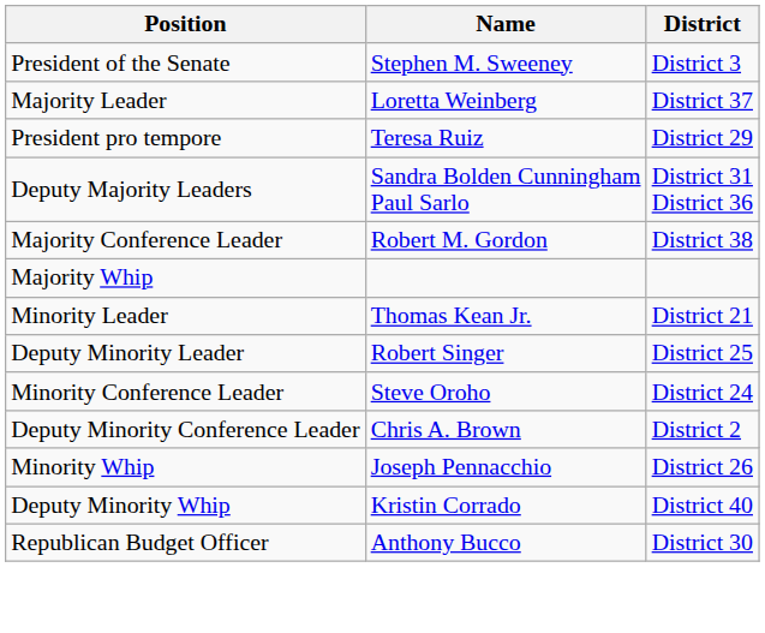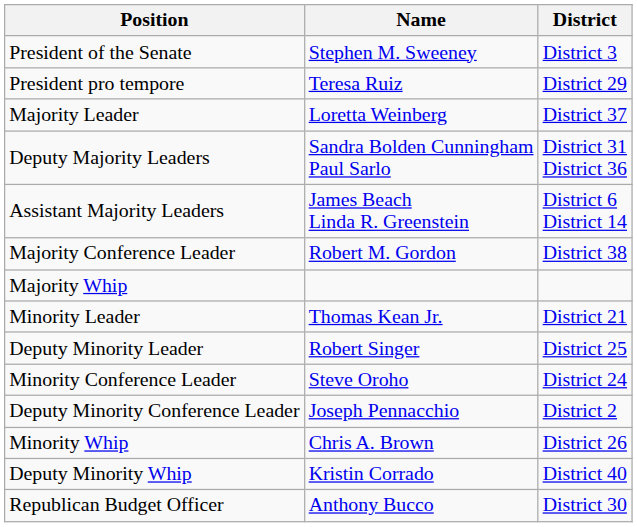rows swapped: Majority Leader <-> President pro tempore
+ row: Assistant Majority Leaders | James Beach Linda R. Greenstein | District 6 District 14
Deputy Minority Conference Leader | Name: Chris A. Brown -> Joseph Pennacchio
Minority Whip | Name: Joseph Pennacchio -> Chris A. Brown
